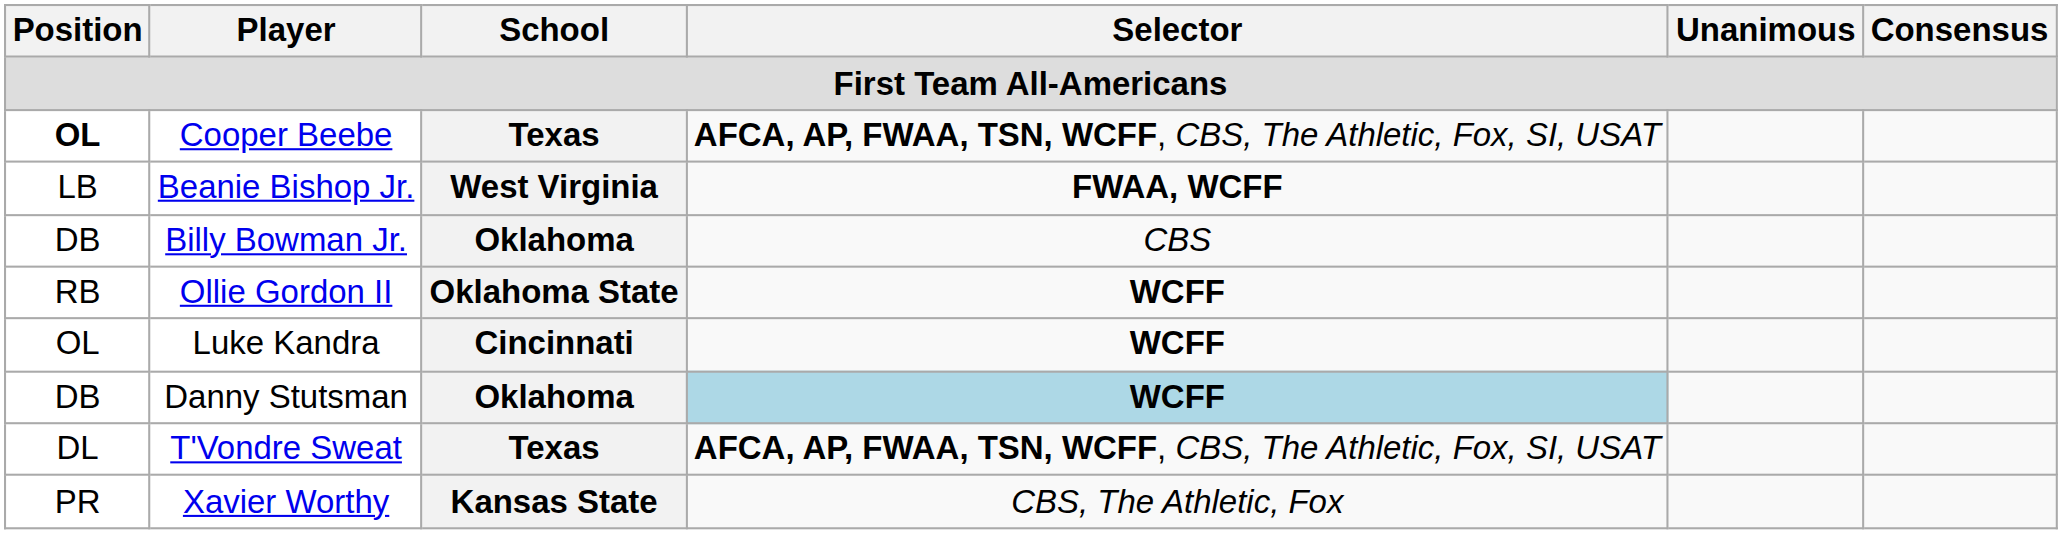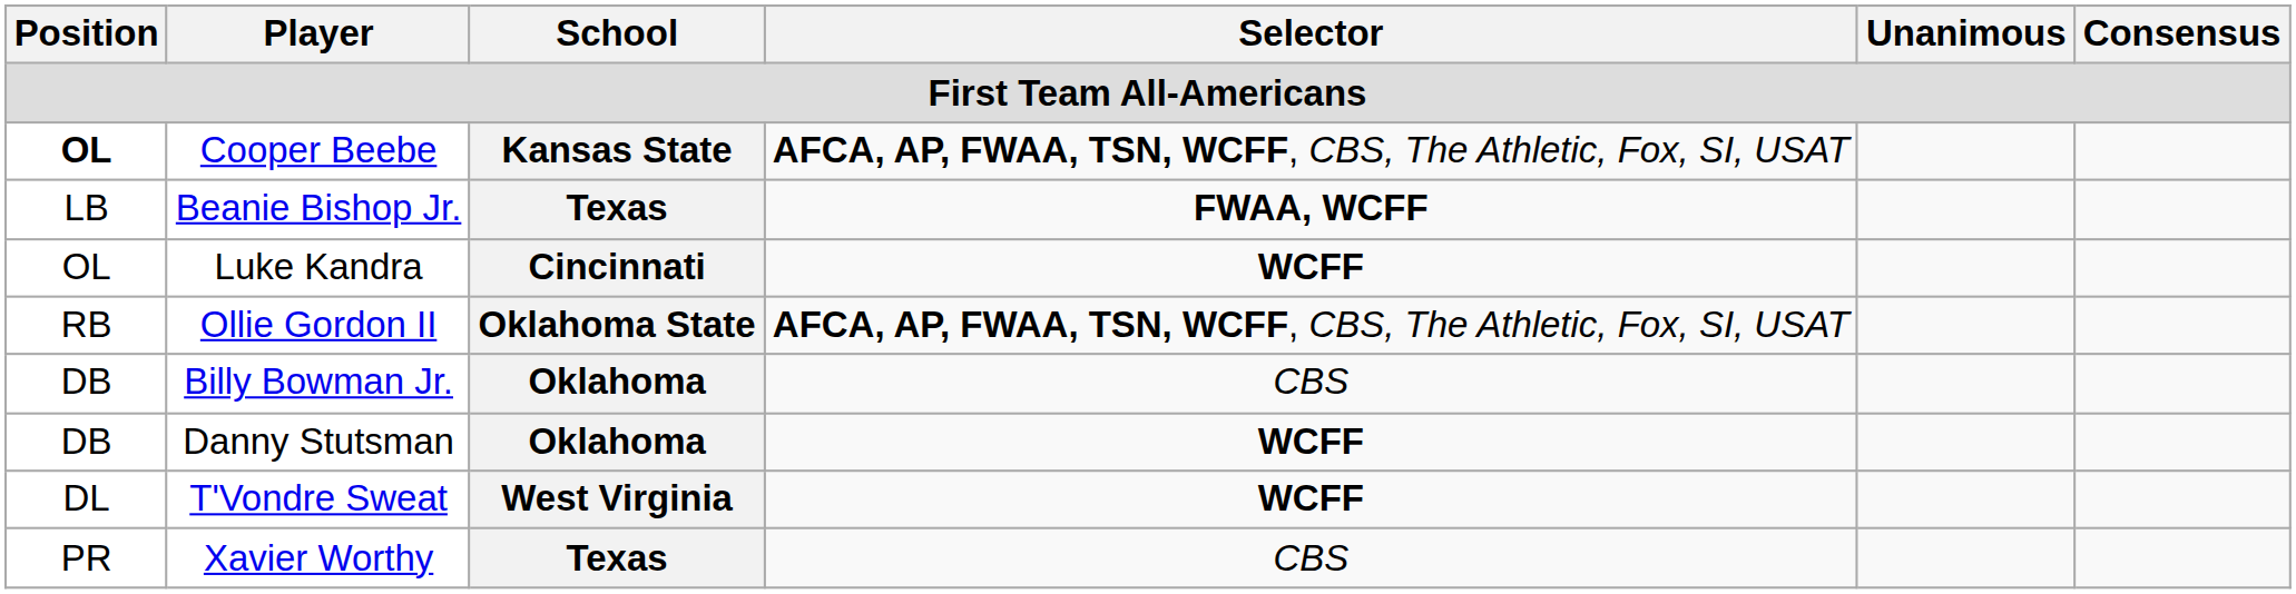Cooper Beebe | School: Texas -> Kansas State
Beanie Bishop Jr. | School: West Virginia -> Texas
rows swapped: Billy Bowman Jr. <-> Luke Kandra
Ollie Gordon II | Selector: WCFF -> AFCA, AP, FWAA, TSN, WCFF, CBS, The Athletic, Fox, SI, USAT
Danny Stutsman | Selector: lightblue background -> no background
T'Vondre Sweat | School: Texas -> West Virginia
T'Vondre Sweat | Selector: AFCA, AP, FWAA, TSN, WCFF, CBS, The Athletic, Fox, SI, USAT -> WCFF
Xavier Worthy | School: Kansas State -> Texas
Xavier Worthy | Selector: CBS, The Athletic, Fox -> CBS
